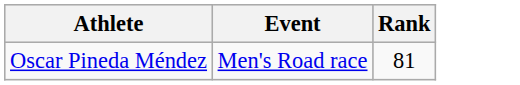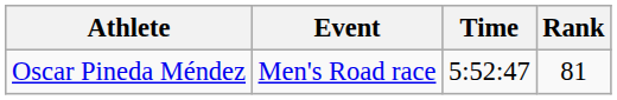+ column: Time | 5:52:47
